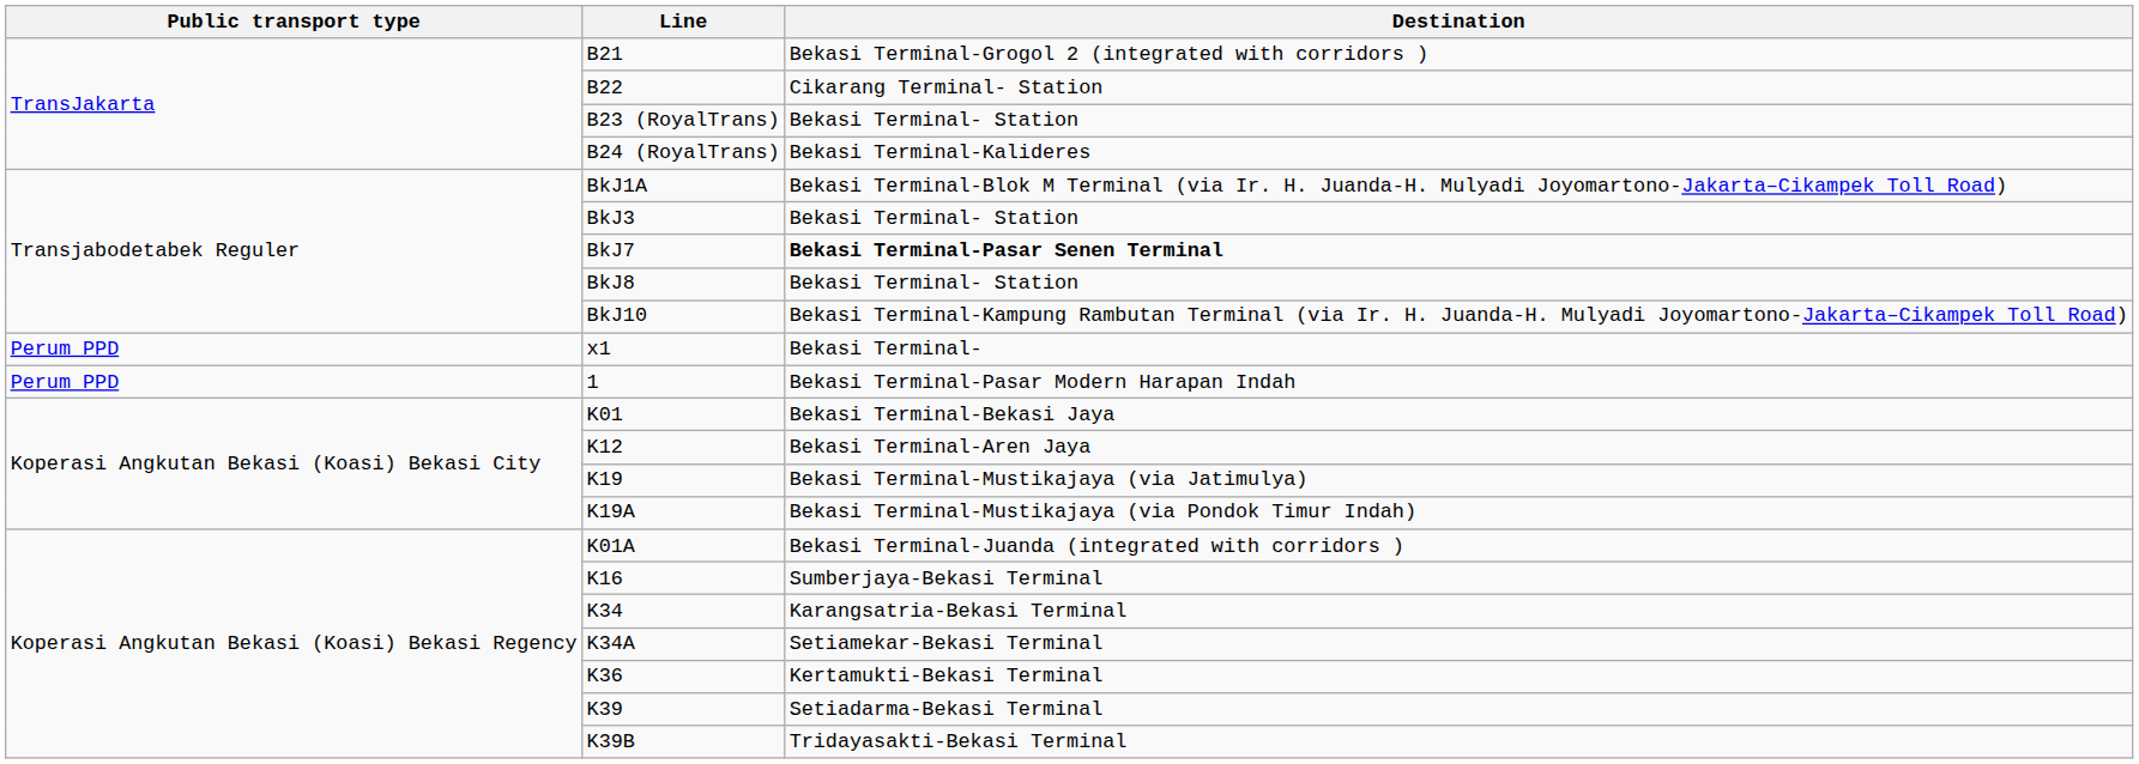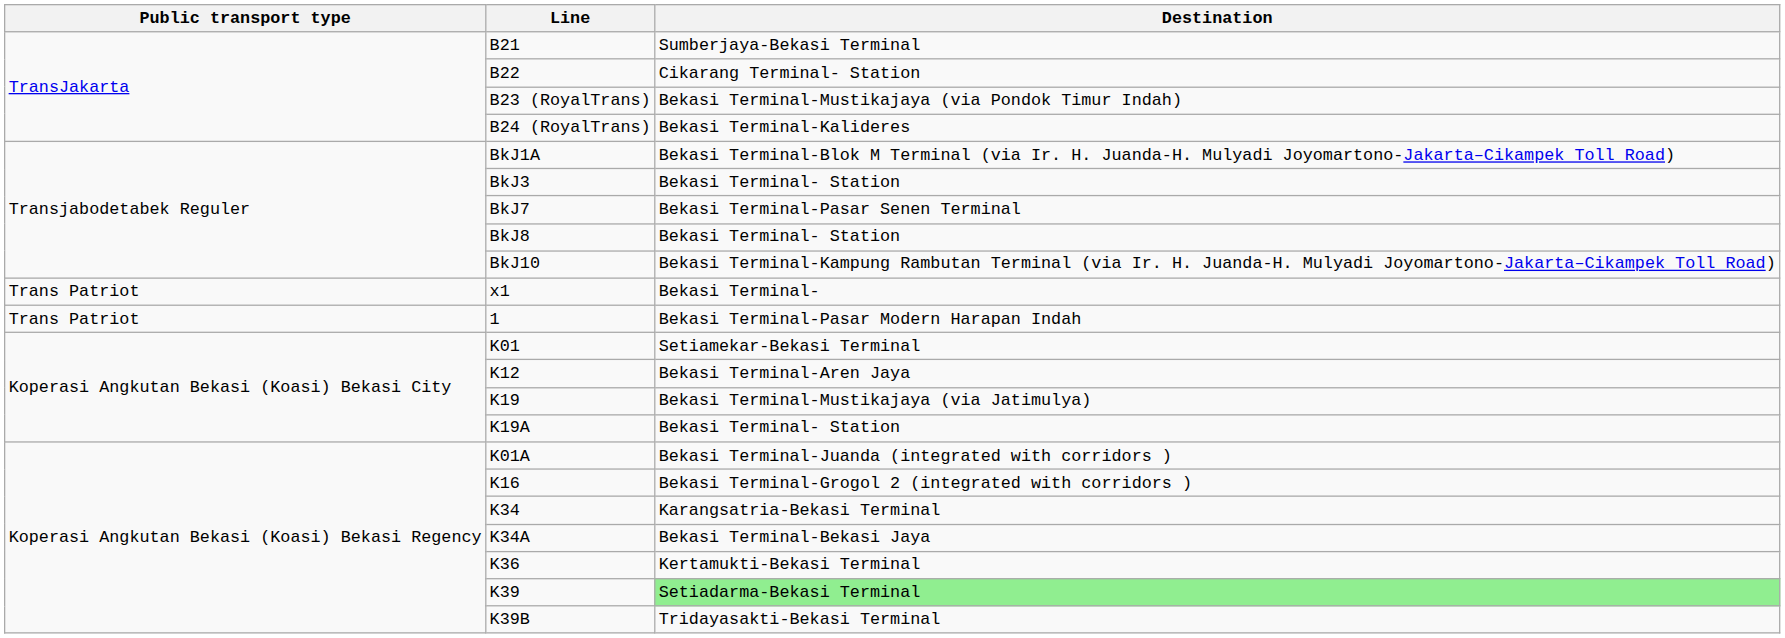B21 | Destination: Bekasi Terminal-Grogol 2 (integrated with corridors ) -> Sumberjaya-Bekasi Terminal
B23 (RoyalTrans) | Destination: Bekasi Terminal- Station -> Bekasi Terminal-Mustikajaya (via Pondok Timur Indah)
BkJ7 | Destination: bold -> normal
x1 | Public transport type: Perum PPD -> Trans Patriot
1 | Public transport type: Perum PPD -> Trans Patriot
K01 | Destination: Bekasi Terminal-Bekasi Jaya -> Setiamekar-Bekasi Terminal
K19A | Destination: Bekasi Terminal-Mustikajaya (via Pondok Timur Indah) -> Bekasi Terminal- Station
K16 | Destination: Sumberjaya-Bekasi Terminal -> Bekasi Terminal-Grogol 2 (integrated with corridors )
K34A | Destination: Setiamekar-Bekasi Terminal -> Bekasi Terminal-Bekasi Jaya
K39 | Destination: no background -> lightgreen background
